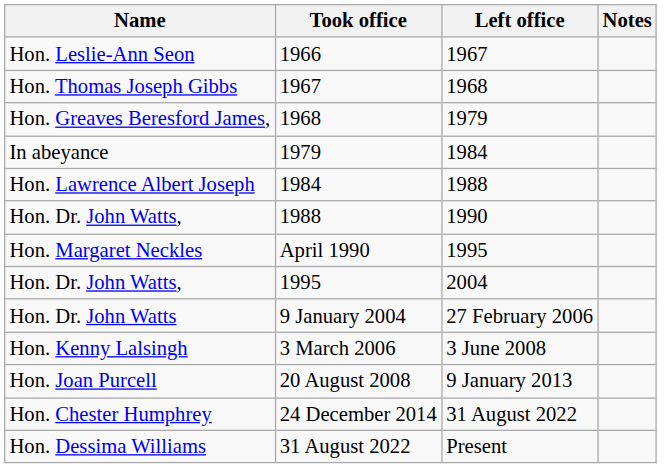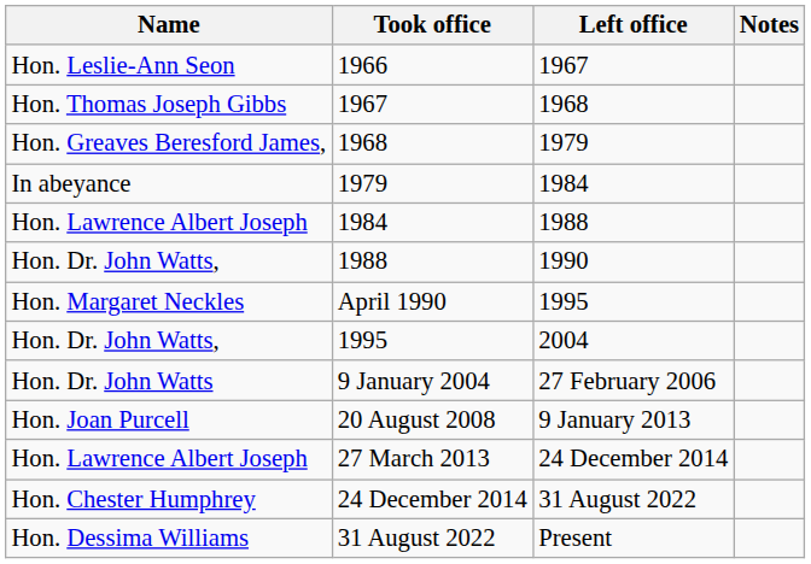- row: Hon. Kenny Lalsingh | 3 March 2006 | 3 June 2008
+ row: Hon. Lawrence Albert Joseph | 27 March 2013 | 24 December 2014
